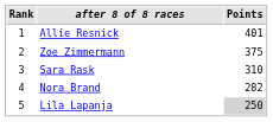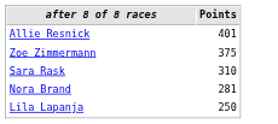- column: Rank | 1 | 2 | 3 | 4 | 5
Nora Brand | Points: 282 -> 281
Lila Lapanja | Points: lightgrey background -> no background
